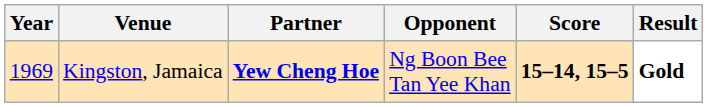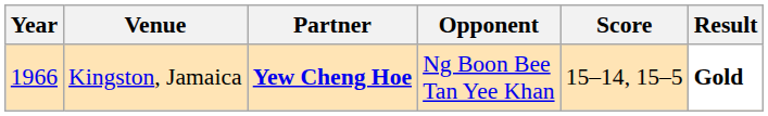Kingston, Jamaica | Year: 1969 -> 1966
Kingston, Jamaica | Score: bold -> normal
